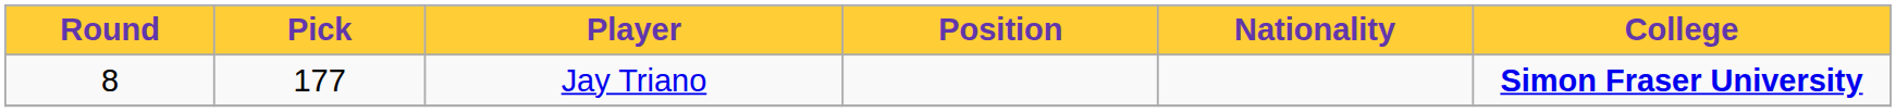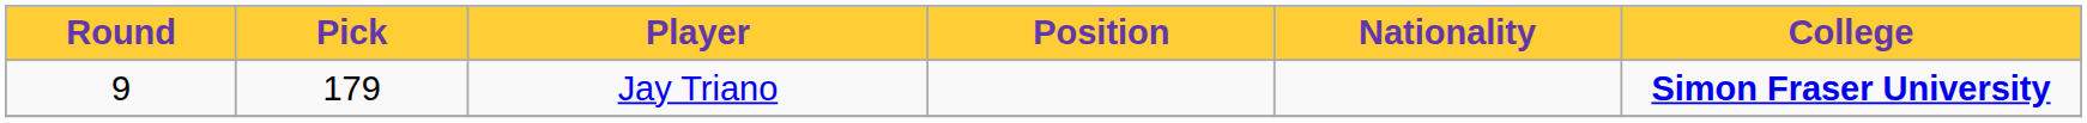Jay Triano | Round: 8 -> 9
Jay Triano | Pick: 177 -> 179
